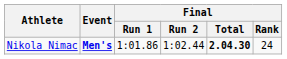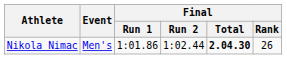Nikola Nimac | Event: bold -> normal
Nikola Nimac | Final / Rank: 24 -> 26
